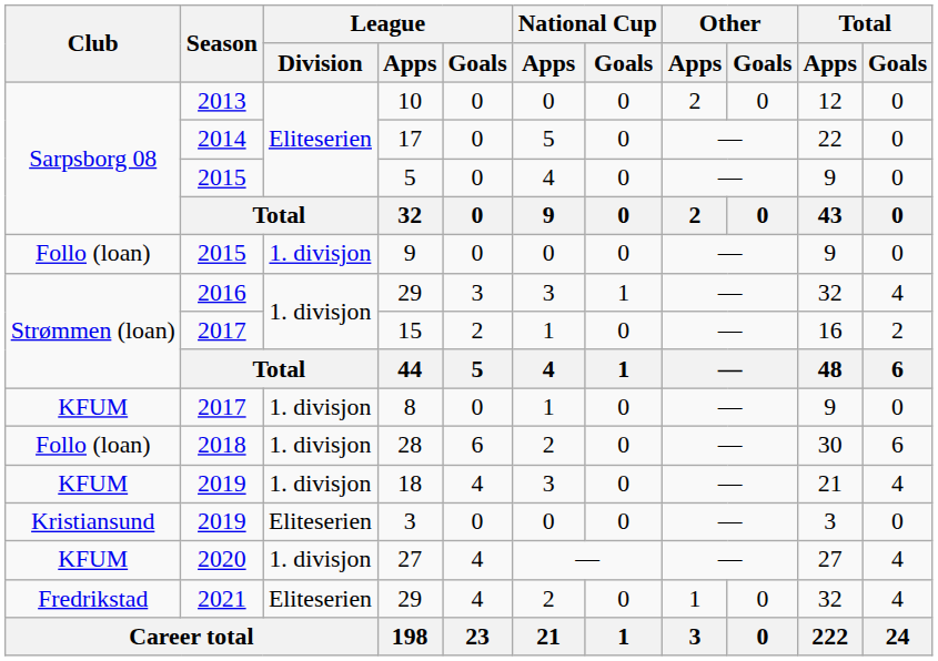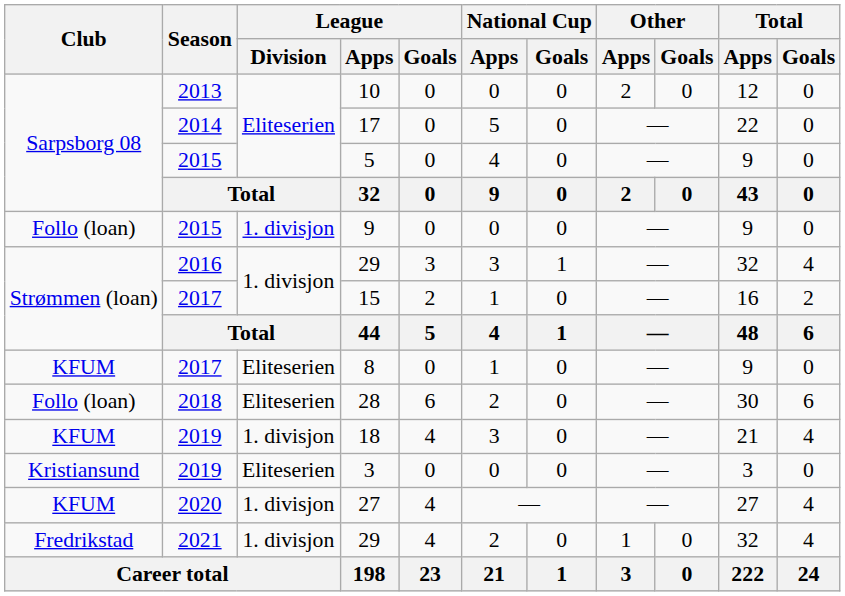8 | League / Division: 1. divisjon -> Eliteserien
28 | League / Division: 1. divisjon -> Eliteserien
2021 / 29 | League / Division: Eliteserien -> 1. divisjon
